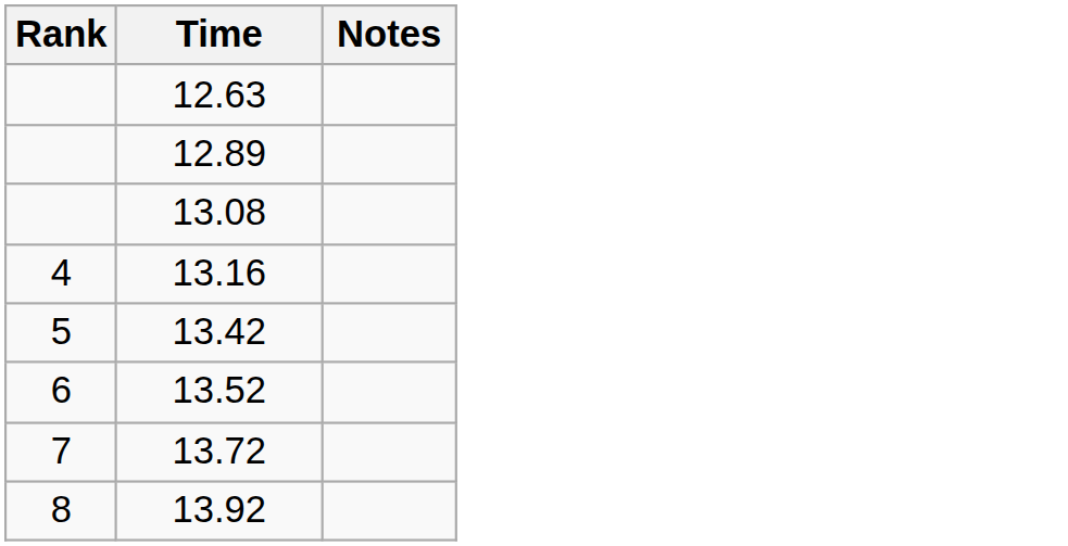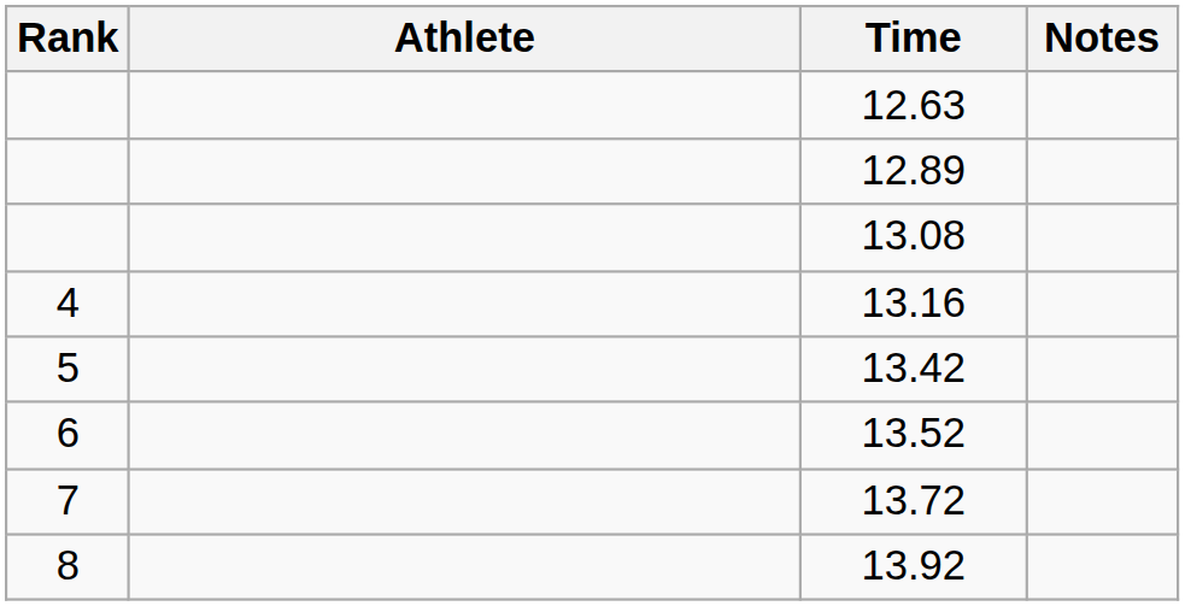+ column: Athlete
